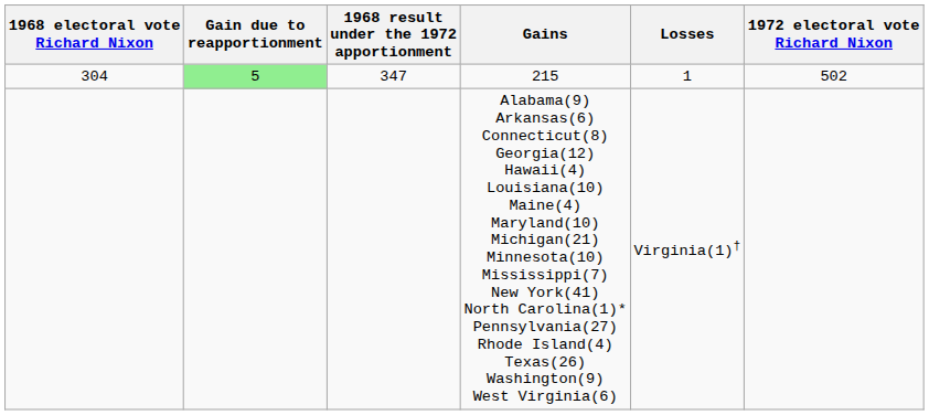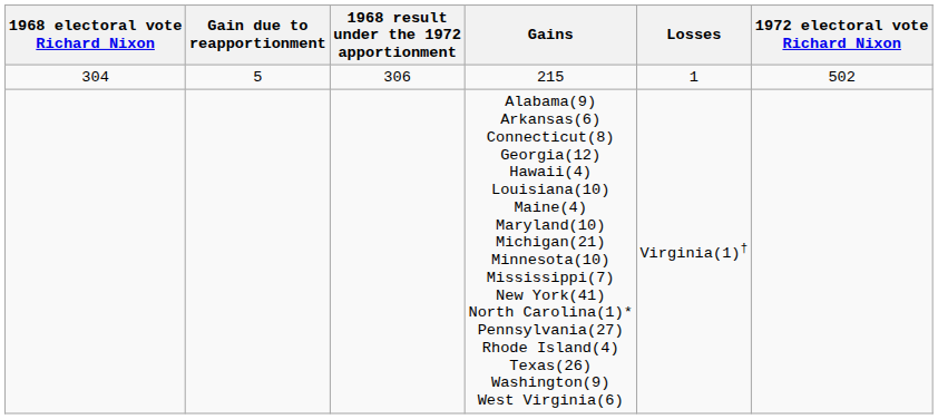215 | Gain due to reapportionment: lightgreen background -> no background
215 | 1968 result under the 1972 apportionment: 347 -> 306
